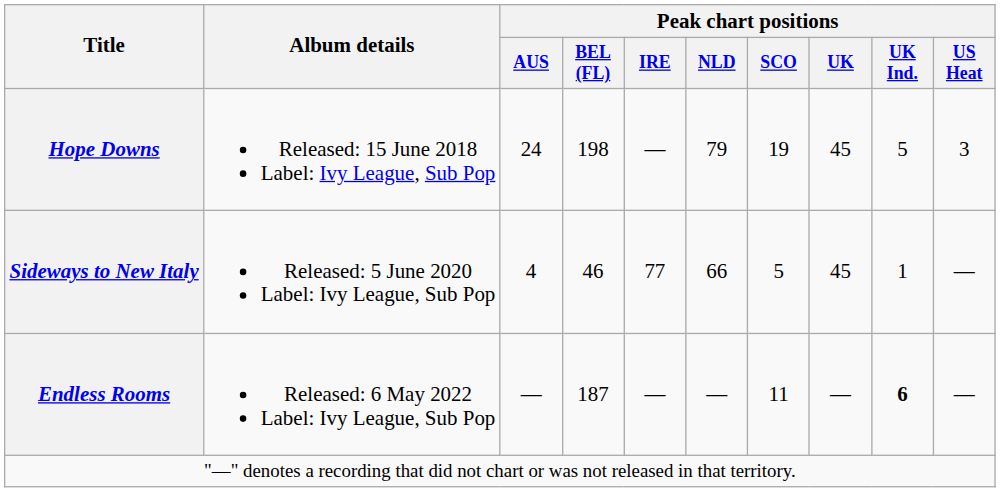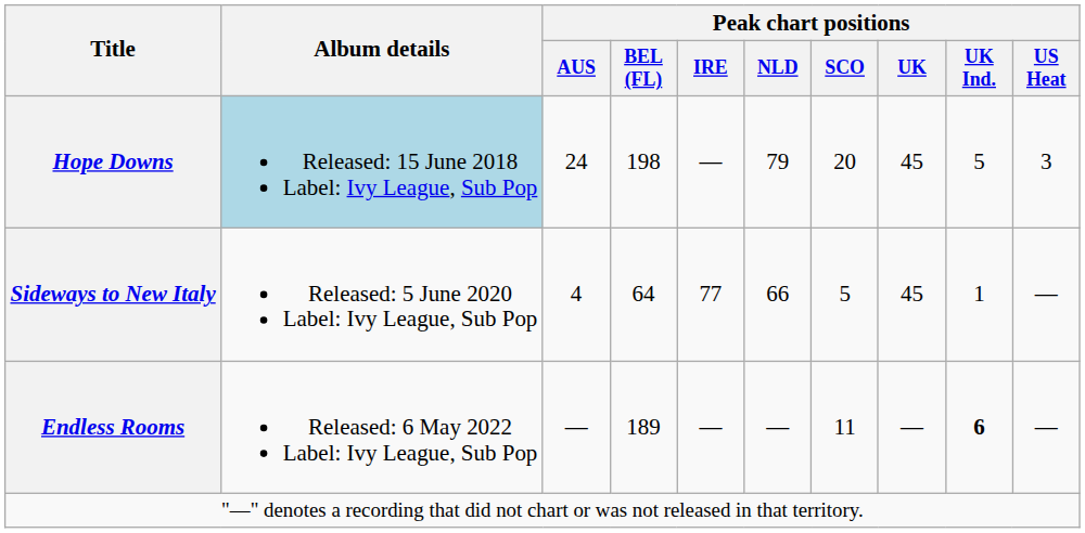Hope Downs | Album details: no background -> lightblue background
Hope Downs | Peak chart positions / SCO: 19 -> 20
Sideways to New Italy | Peak chart positions / BEL (FL): 46 -> 64
Endless Rooms | Peak chart positions / BEL (FL): 187 -> 189
